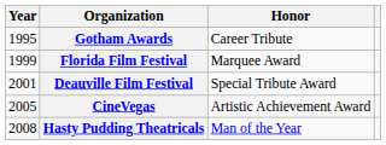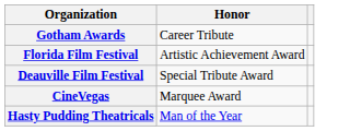- column: Year | 1995 | 1999 | 2001 | 2005 | 2008
Florida Film Festival | Honor: Marquee Award -> Artistic Achievement Award
CineVegas | Honor: Artistic Achievement Award -> Marquee Award
